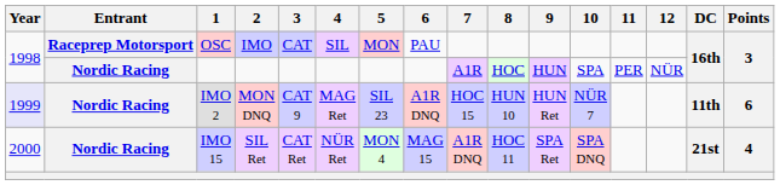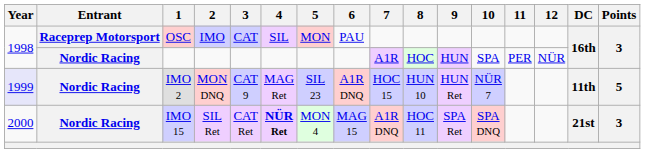IMO 2 | Points: 6 -> 5
IMO 15 | 4: normal -> bold
IMO 15 | Points: 4 -> 3
